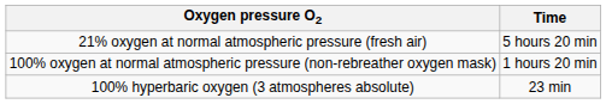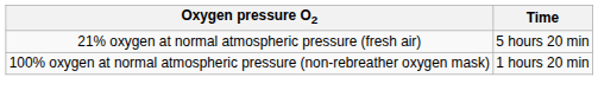- row: 100% hyperbaric oxygen (3 atmospheres absolute) | 23 min
